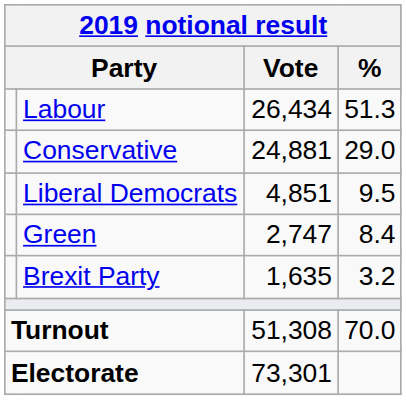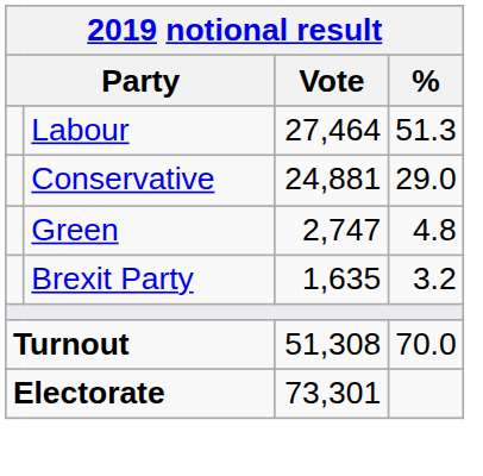Labour | Vote: 26,434 -> 27,464
- row: Liberal Democrats | 4,851 | 9.5
Green | %: 8.4 -> 4.8
